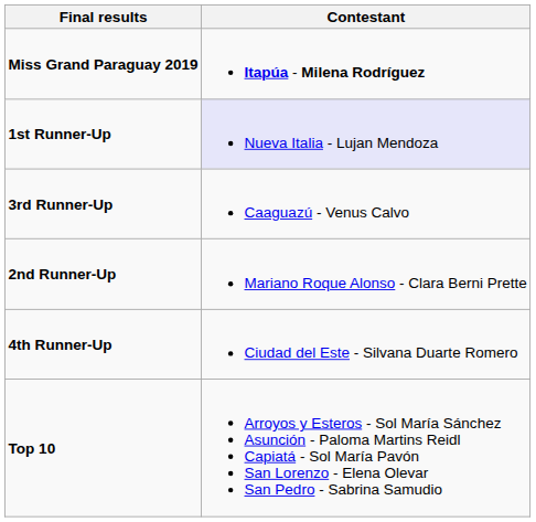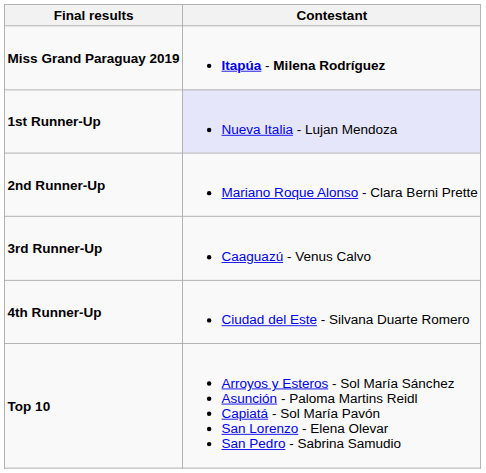rows swapped: 2nd Runner-Up <-> 3rd Runner-Up
